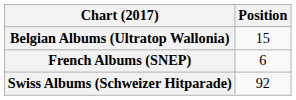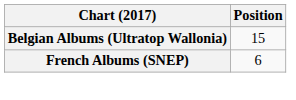- row: Swiss Albums (Schweizer Hitparade) | 92
